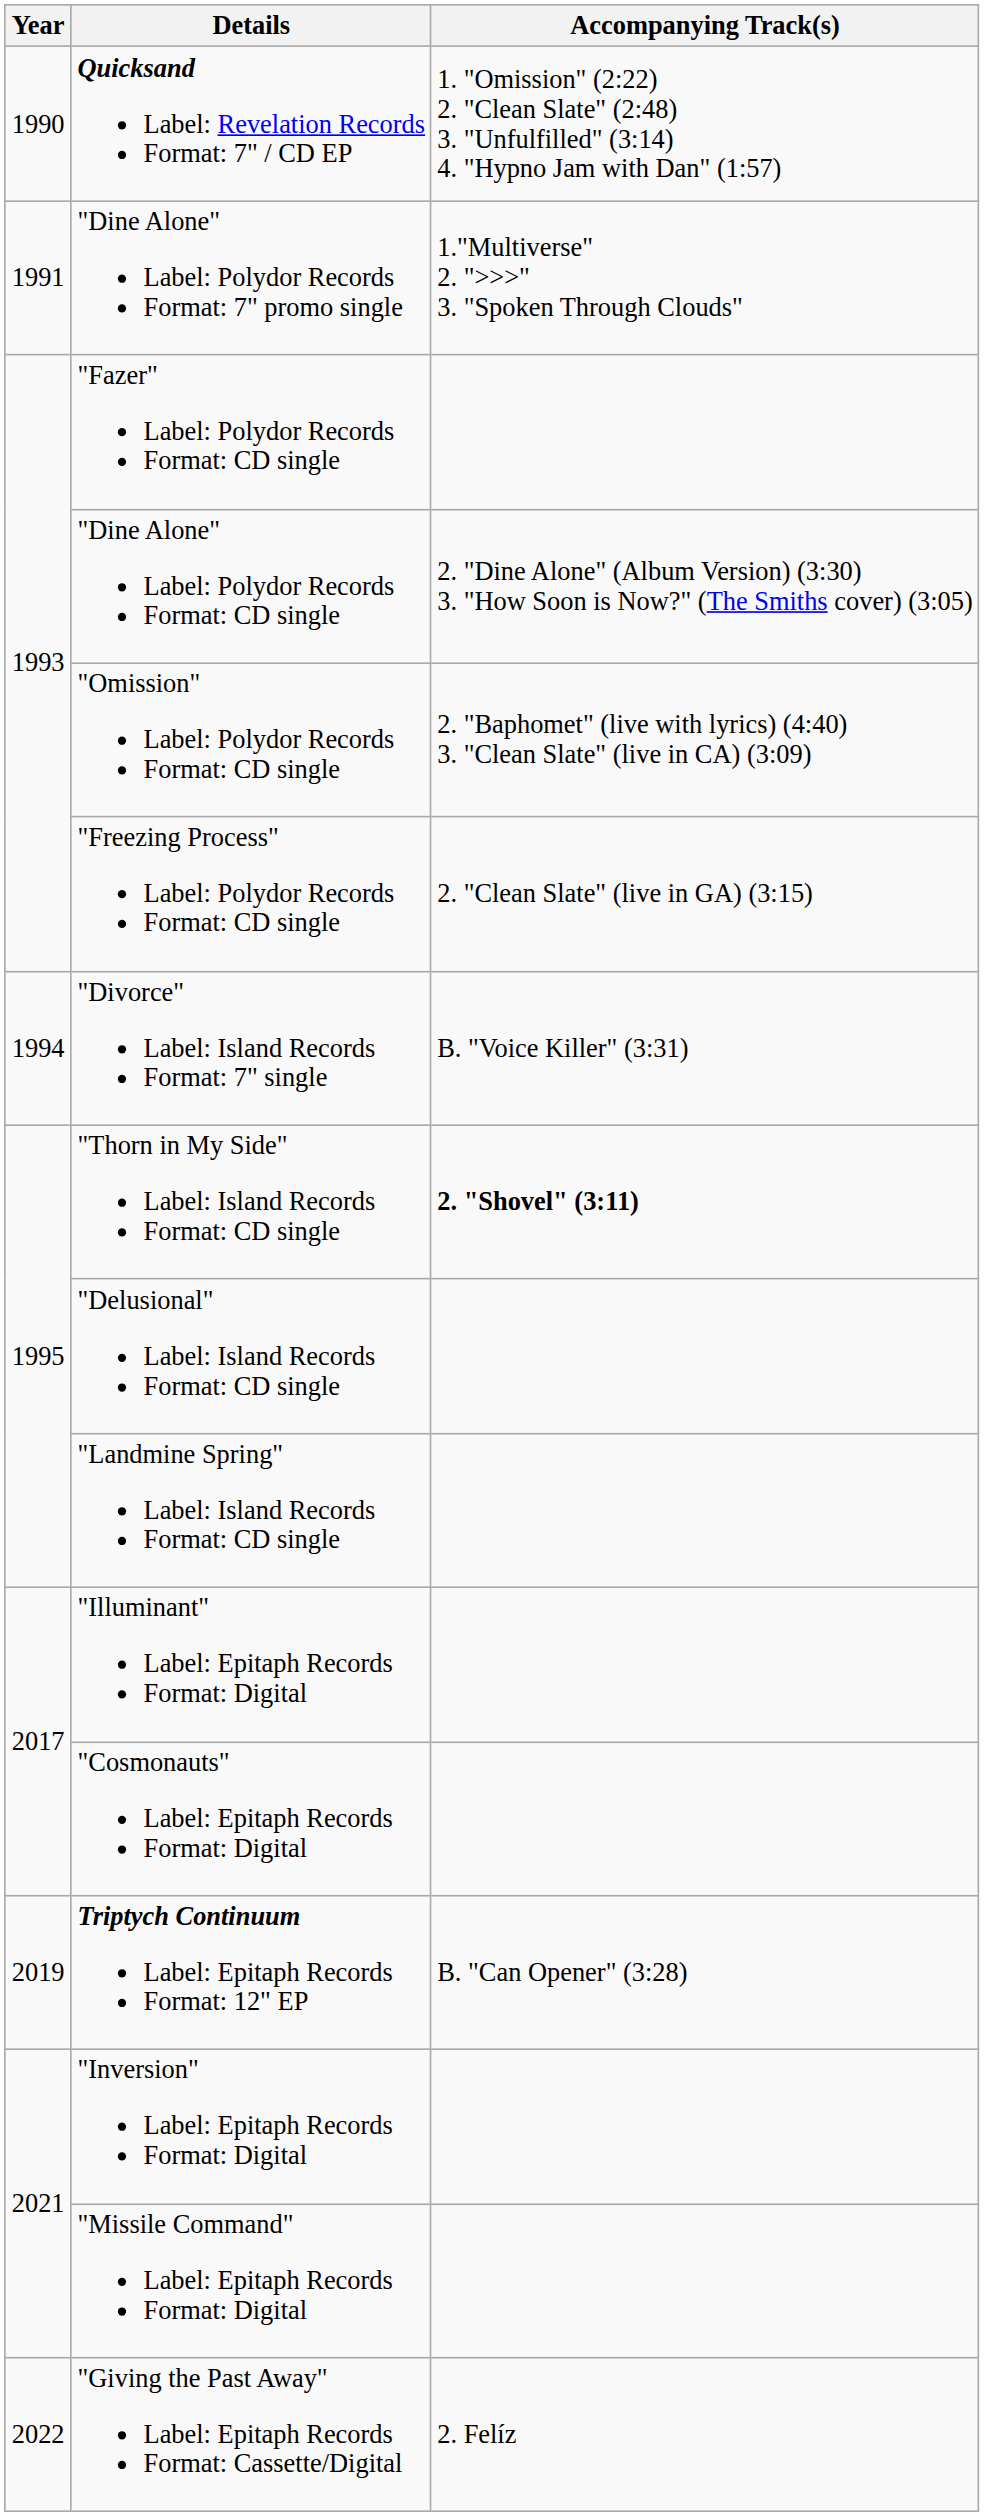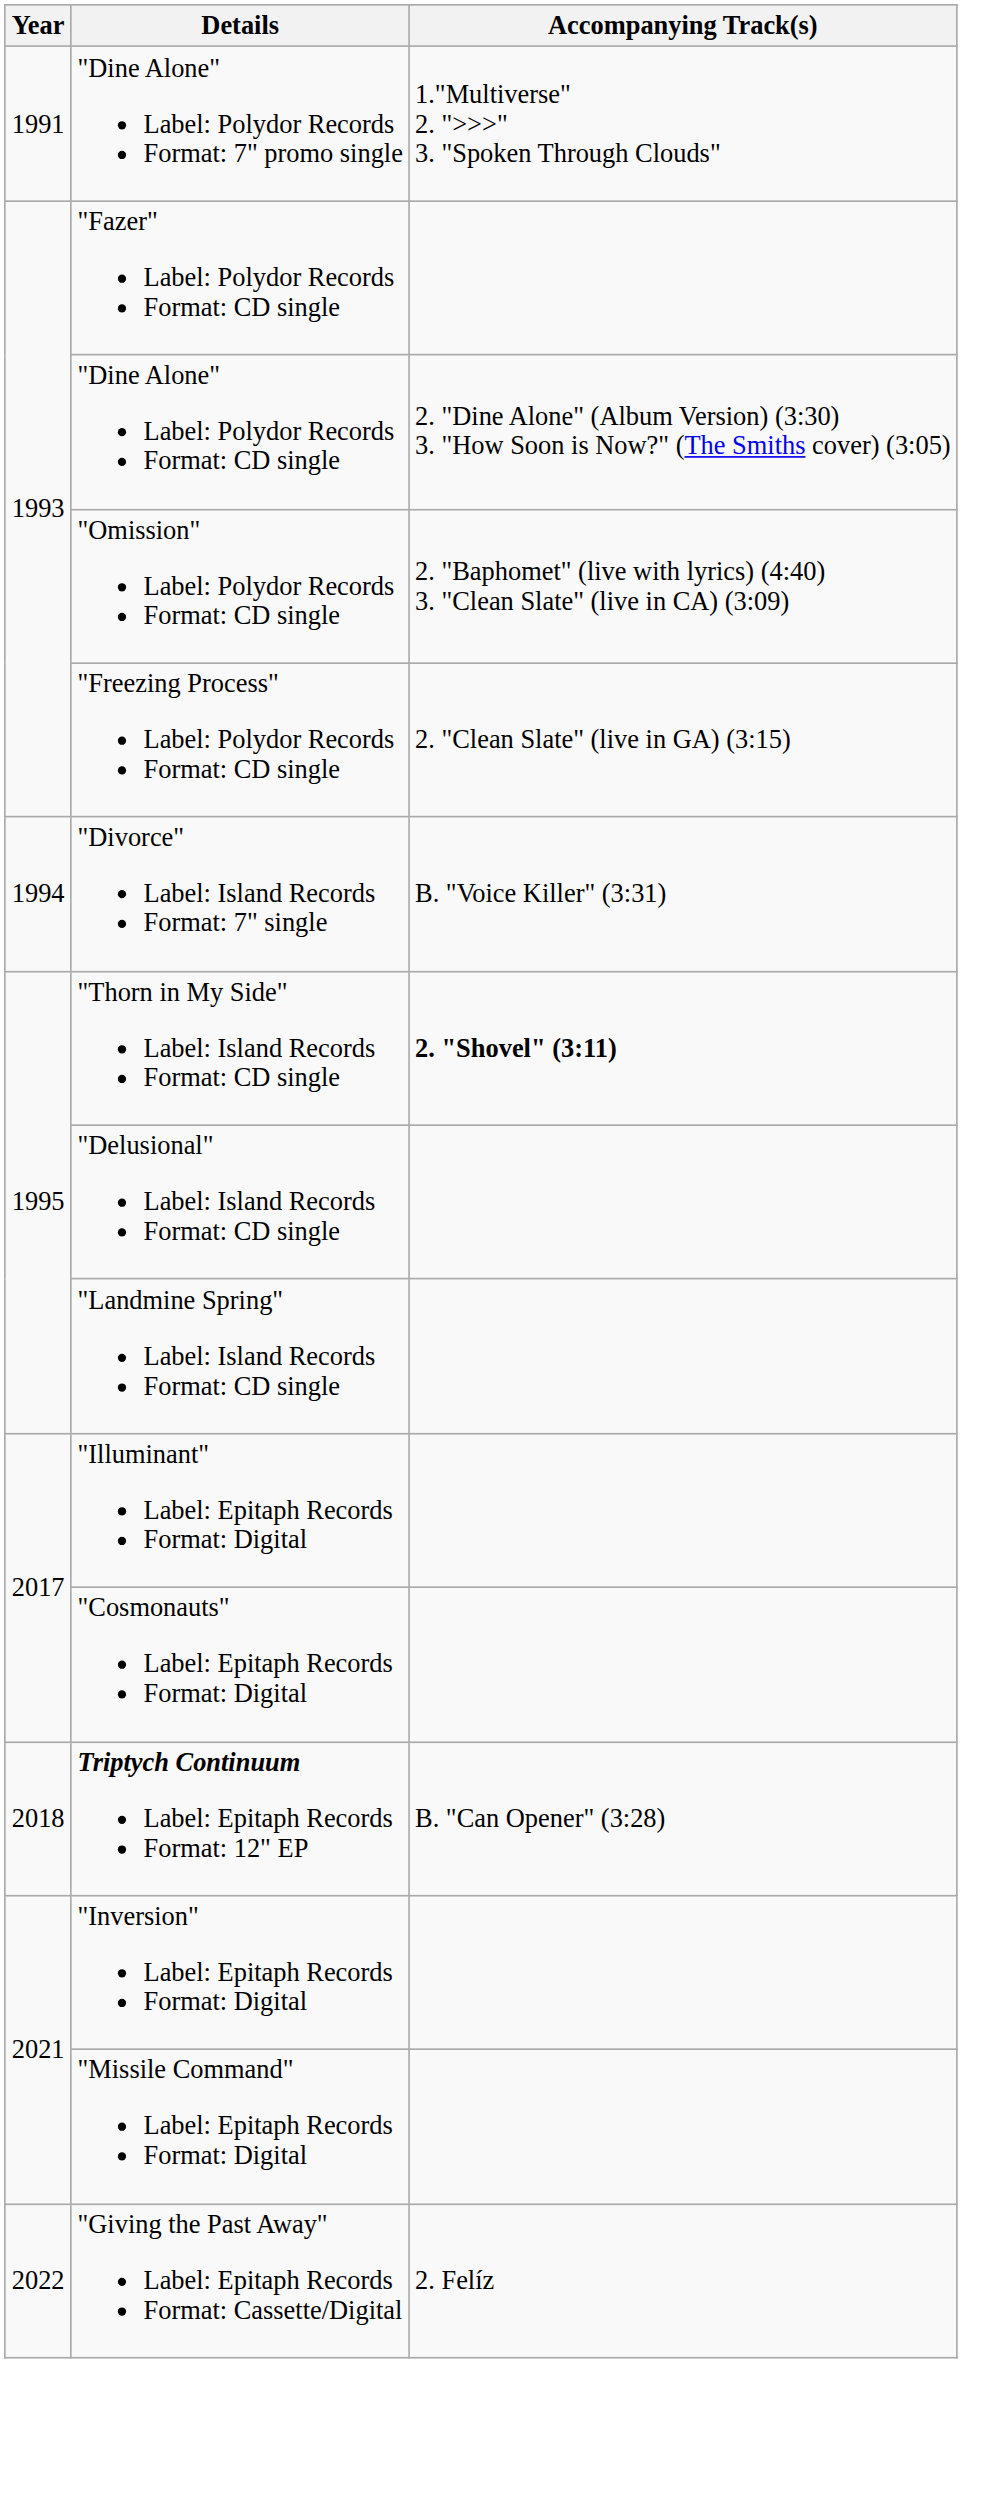- row: 1990 | Quicksand Label: Revelation Records Format: 7" / CD EP | 1. "Omission" (2:22) 2. "Clean Slate" (2:48) 3. "Unfulfilled" (3:14) 4. "Hypno Jam with Dan" (1:57)
Triptych Continuum Label: Epitaph Records Format: 12" EP | Year: 2019 -> 2018
